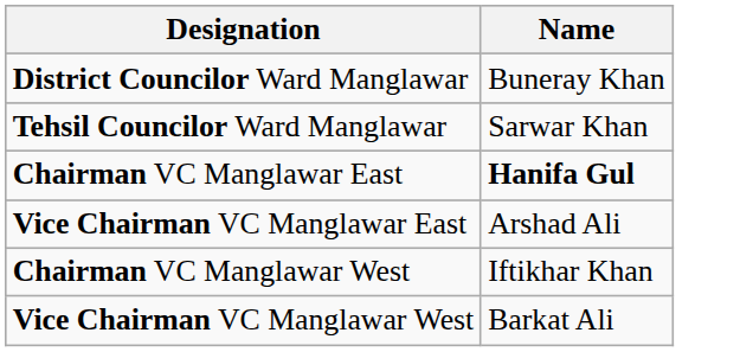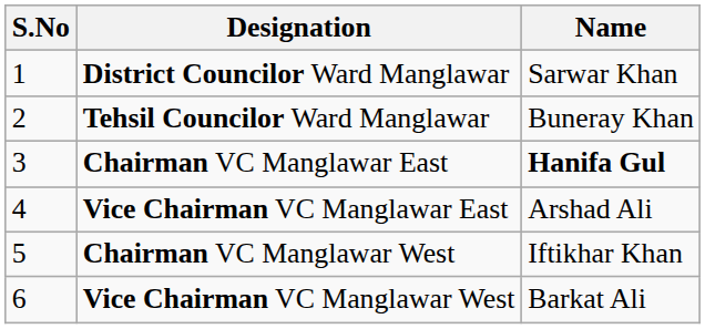+ column: S.No | 1 | 2 | 3 | 4 | 5 | 6
District Councilor Ward Manglawar | Name: Buneray Khan -> Sarwar Khan
Tehsil Councilor Ward Manglawar | Name: Sarwar Khan -> Buneray Khan
